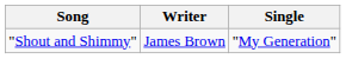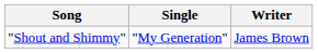columns swapped: Single <-> Writer
